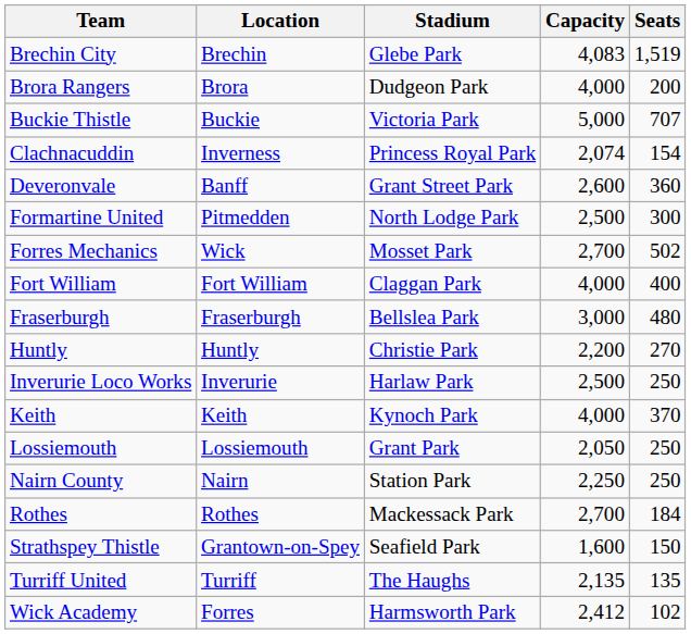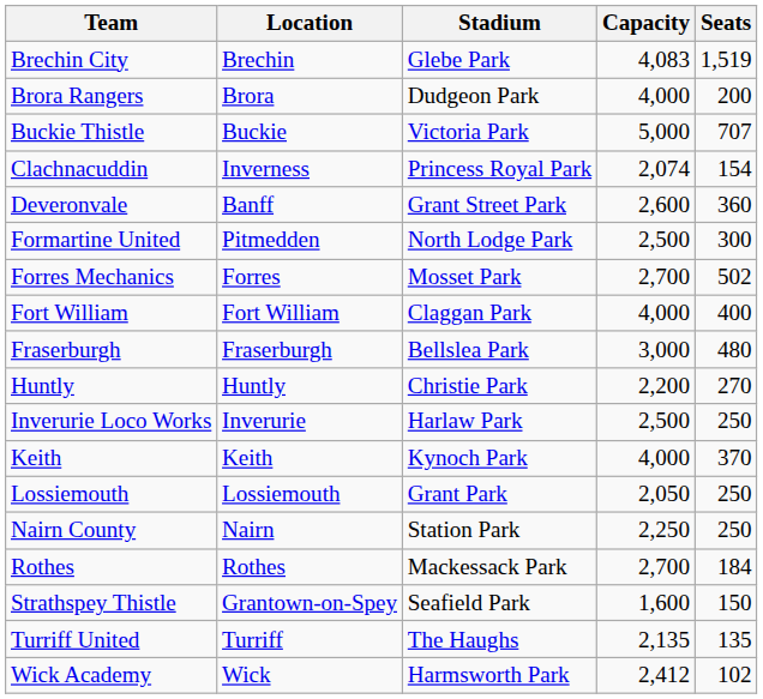Forres Mechanics | Location: Wick -> Forres
Wick Academy | Location: Forres -> Wick
